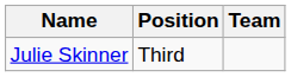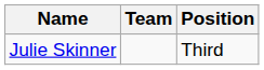columns swapped: Team <-> Position
